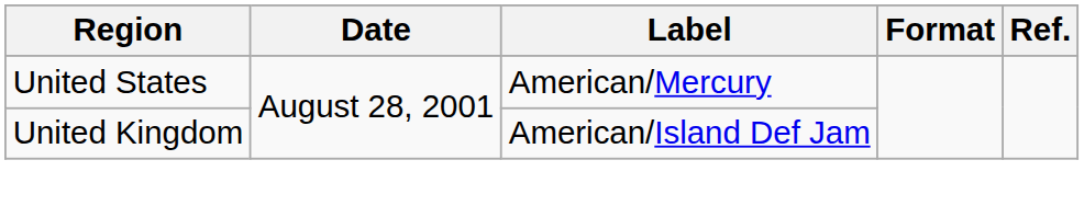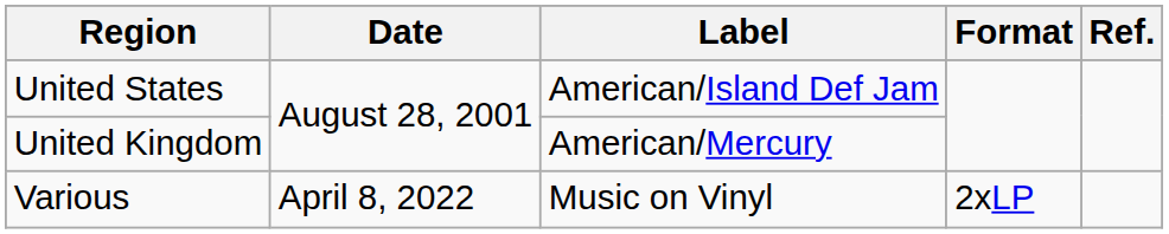United States | Label: American/Mercury -> American/Island Def Jam
United Kingdom | Label: American/Island Def Jam -> American/Mercury
+ row: Various | April 8, 2022 | Music on Vinyl | 2xLP
